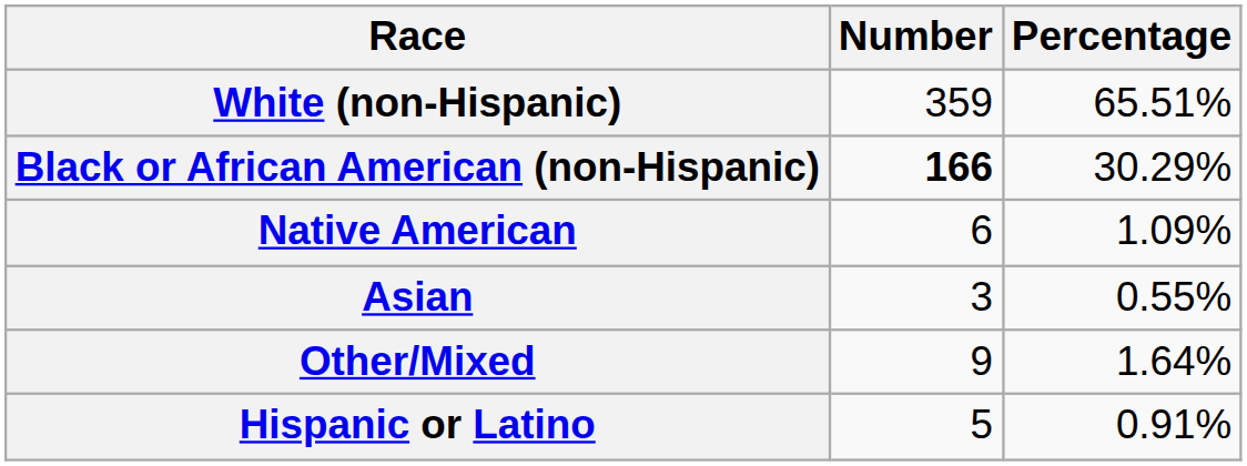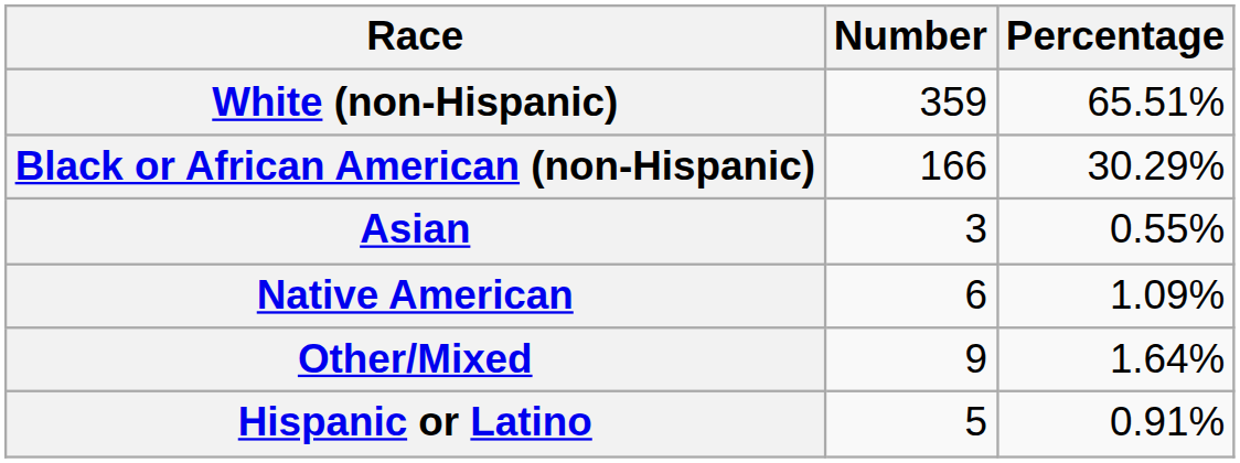Black or African American (non-Hispanic) | Number: bold -> normal
rows swapped: Native American <-> Asian
